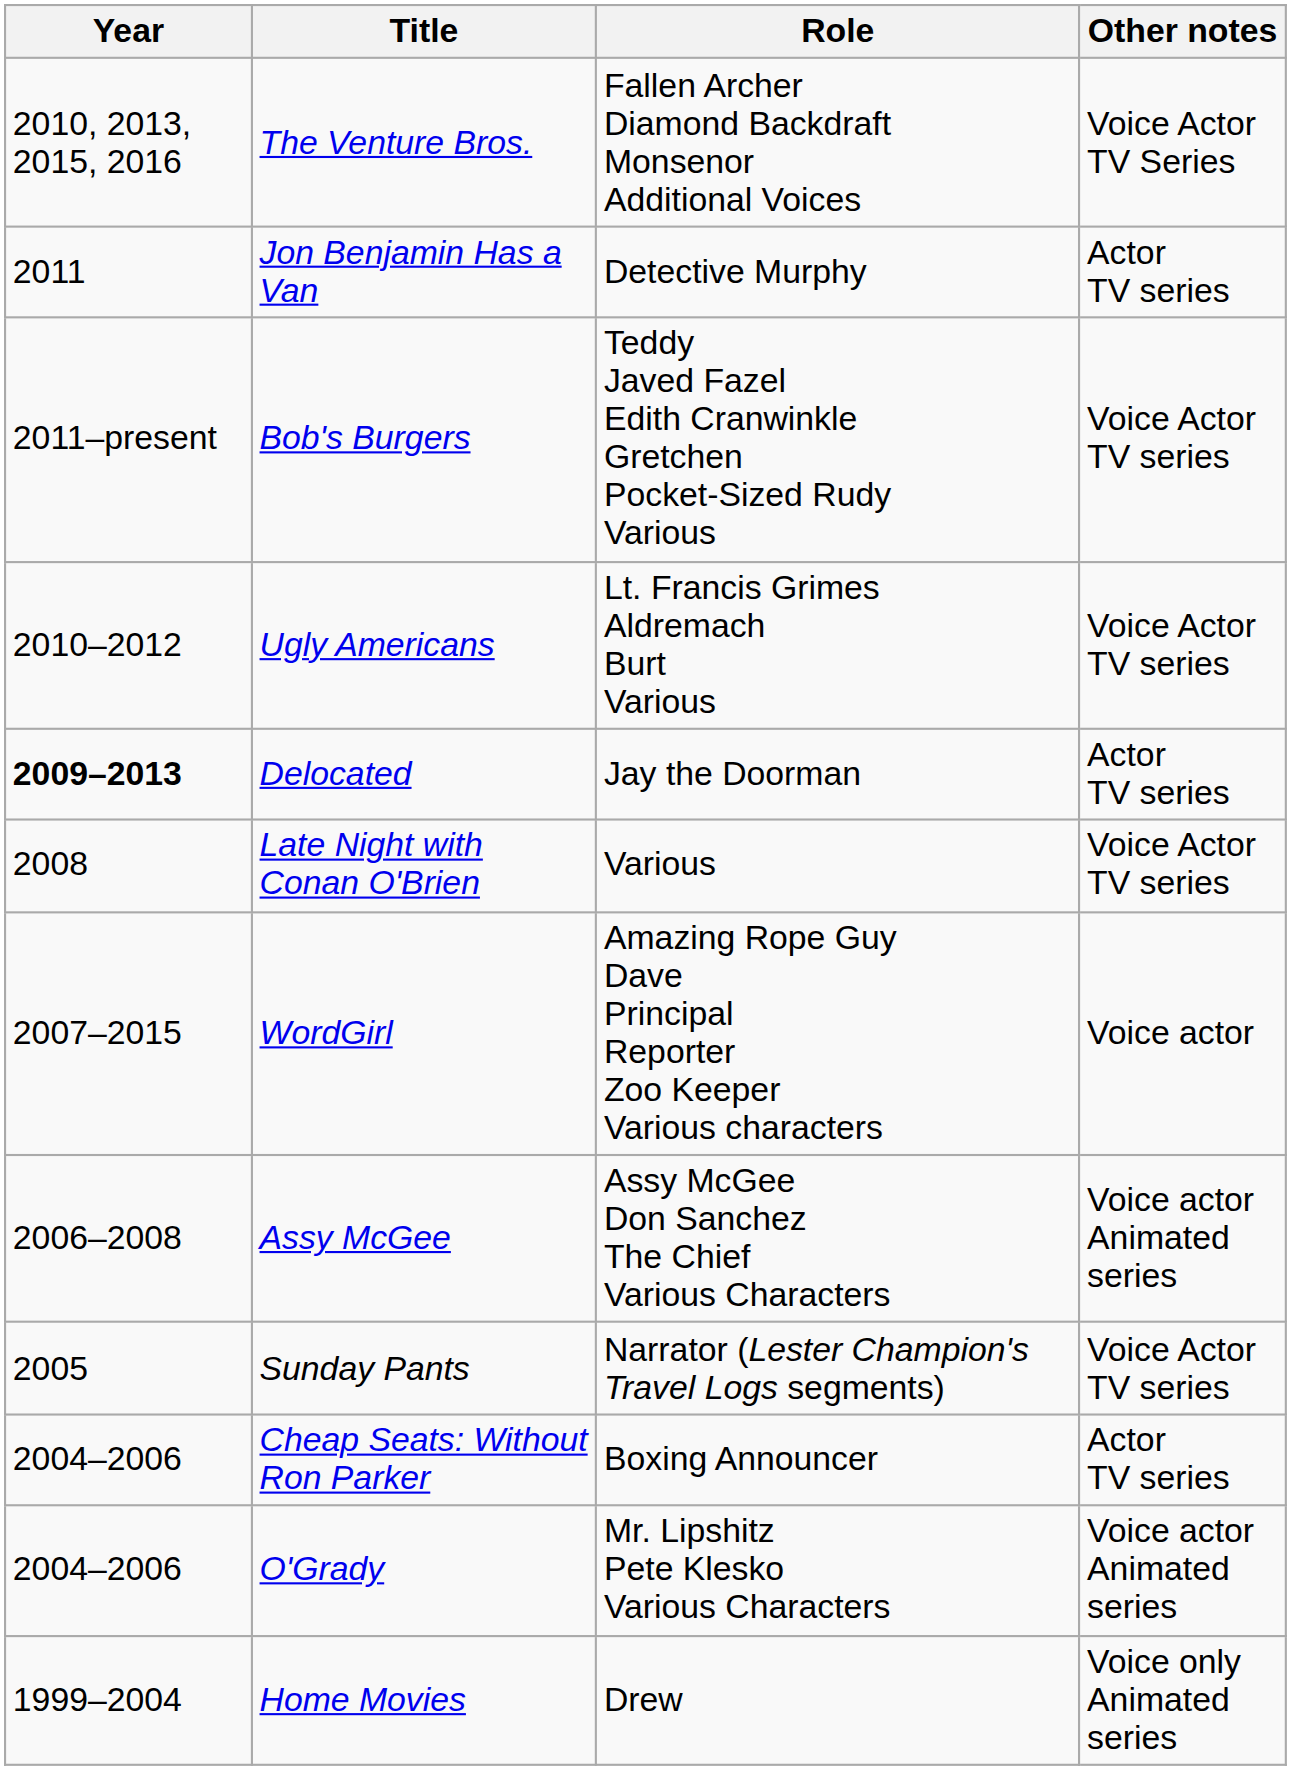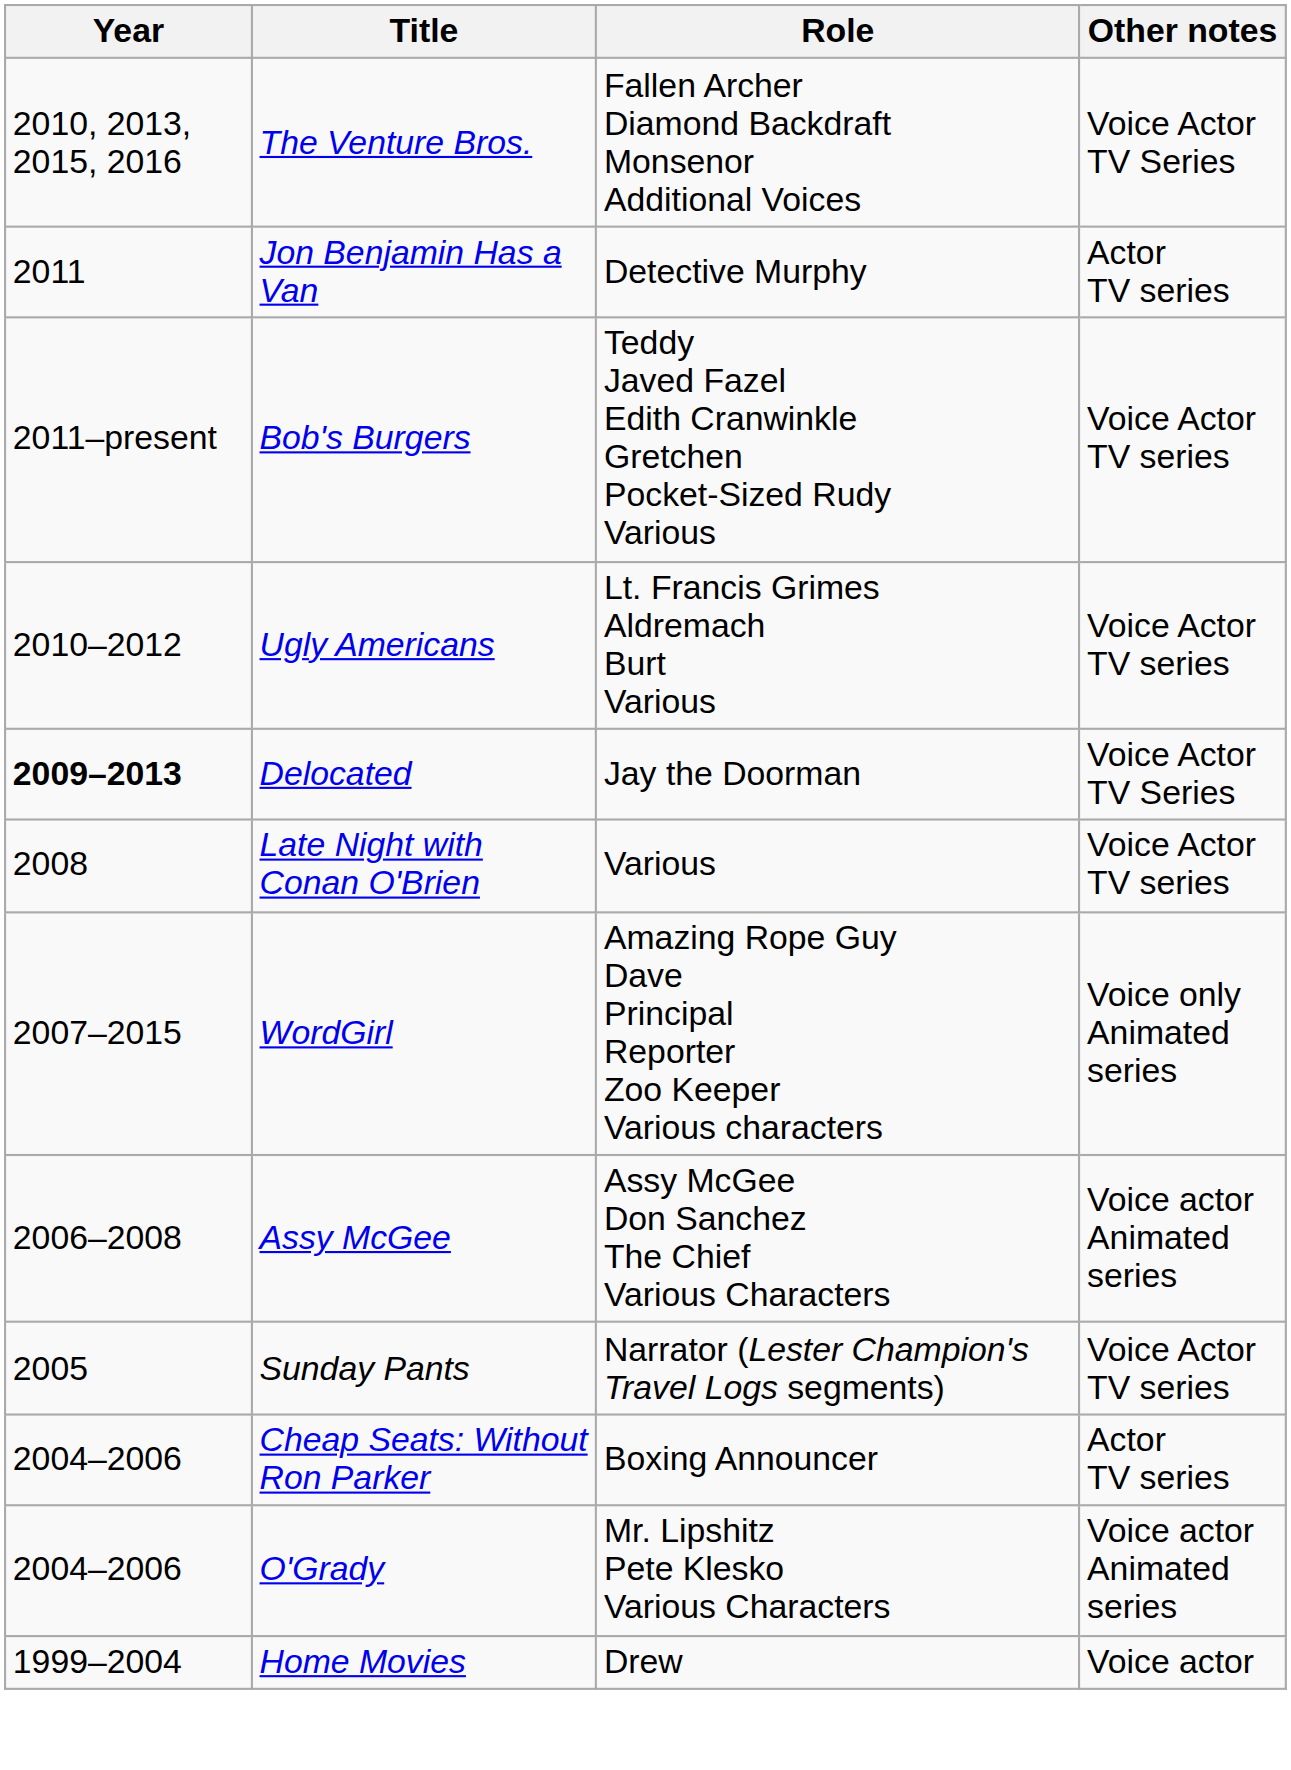Delocated | Other notes: Actor TV series -> Voice Actor TV Series
WordGirl | Other notes: Voice actor -> Voice only Animated series
Home Movies | Other notes: Voice only Animated series -> Voice actor
